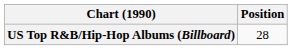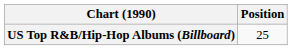US Top R&B/Hip-Hop Albums (Billboard) | Position: 28 -> 25
